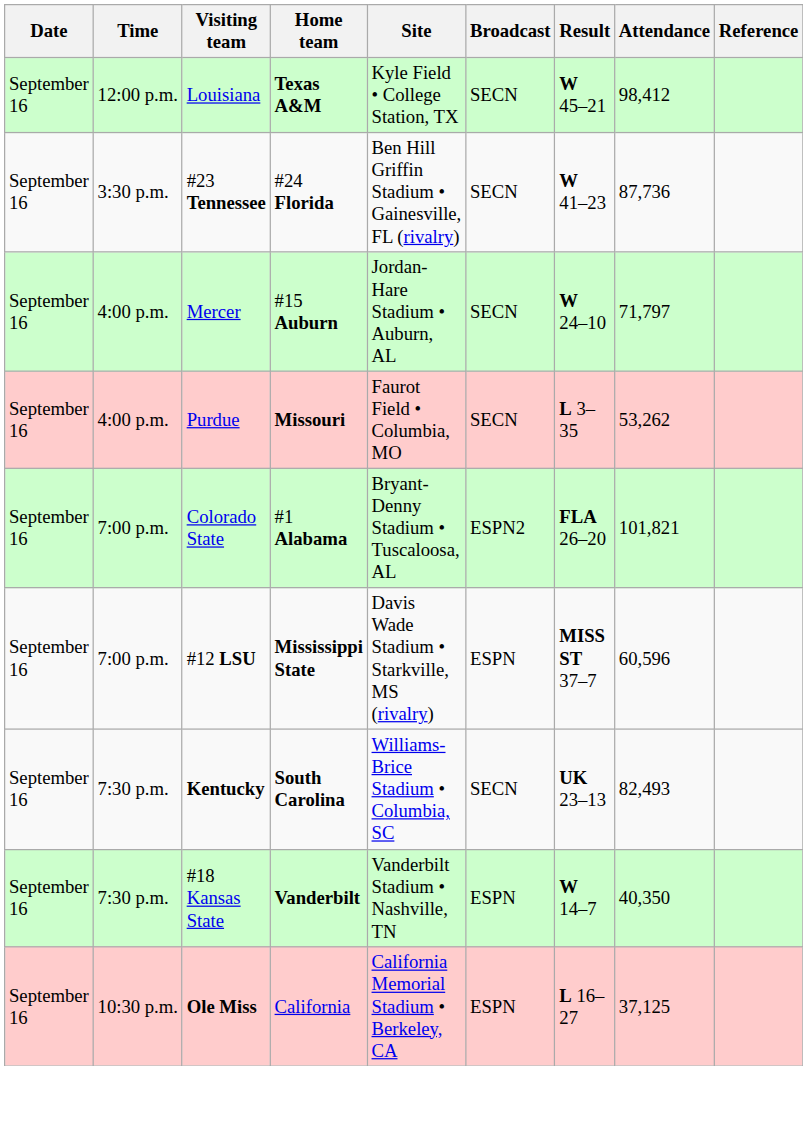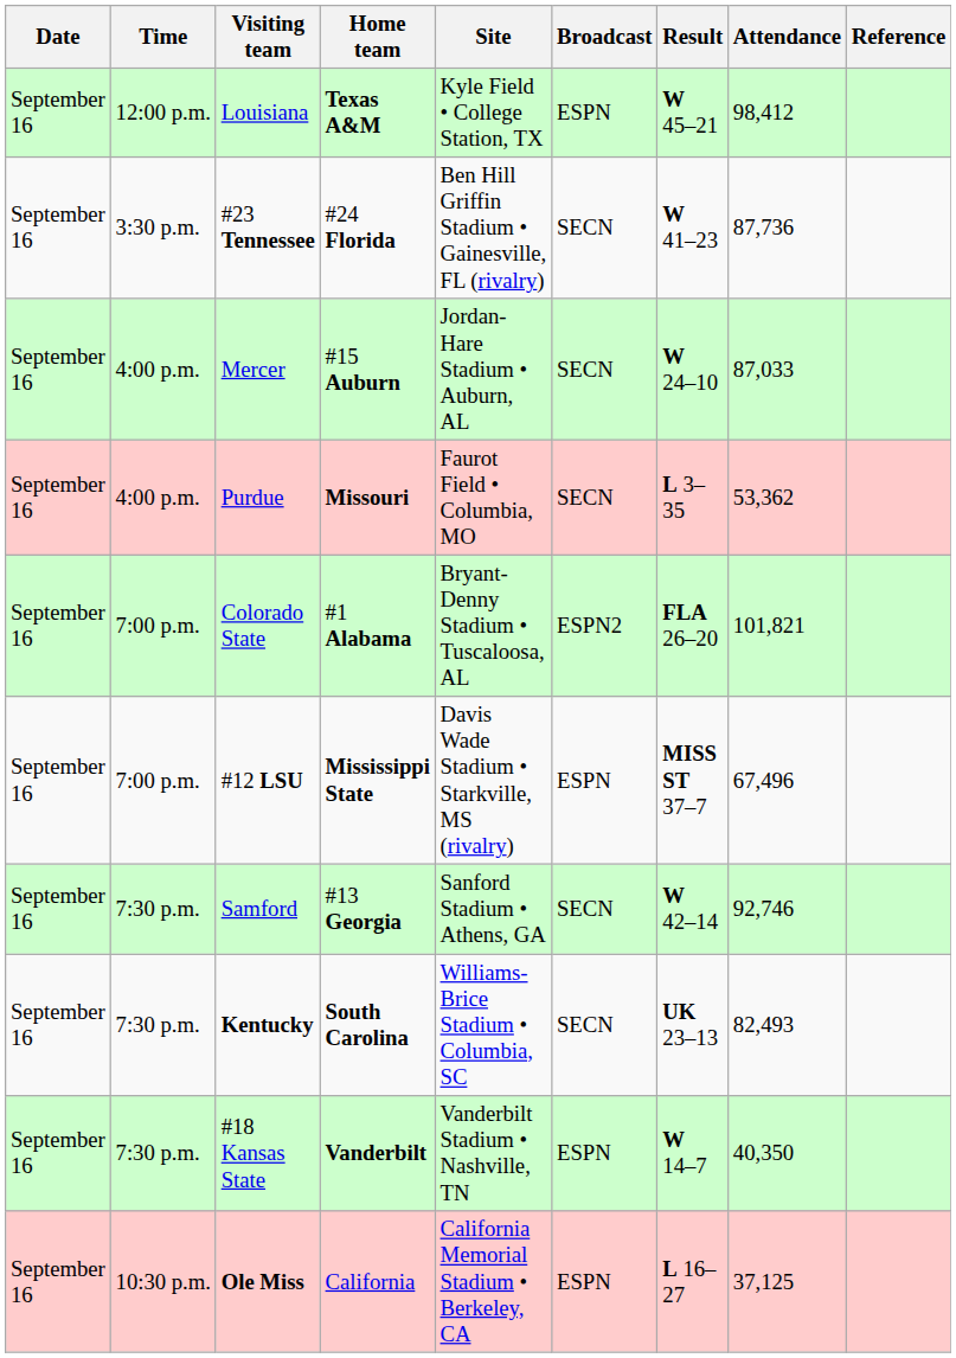Louisiana | Broadcast: SECN -> ESPN
Mercer | Attendance: 71,797 -> 87,033
Purdue | Attendance: 53,262 -> 53,362
#12 LSU | Attendance: 60,596 -> 67,496
+ row: September 16 | 7:30 p.m. | Samford | #13 Georgia | Sanford Stadium • Athens, GA | SECN | W 42–14 | 92,746
